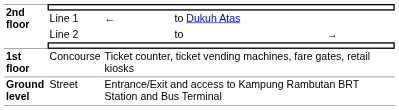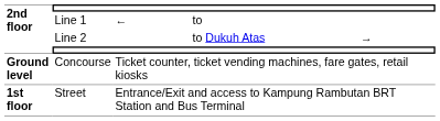Line 1 | column 4: to Dukuh Atas -> to
Line 2 | column 4: to -> to Dukuh Atas
Concourse | 2nd floor: 1st floor -> Ground level
Street | 2nd floor: Ground level -> 1st floor
